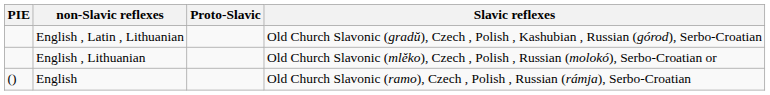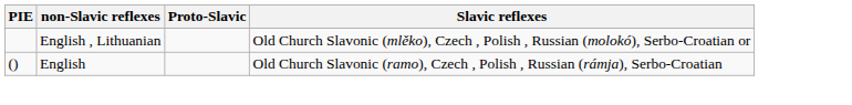- row: English , Latin , Lithuanian | Old Church Slavonic (gradŭ), Czech , Polish , Kashubian , Russian (górod), Serbo-Croatian
